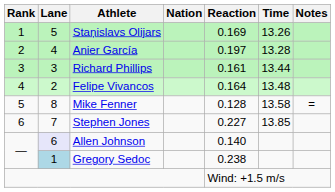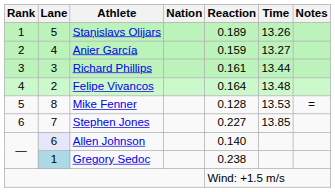Staņislavs Olijars | Reaction: 0.169 -> 0.189
Anier García | Reaction: 0.197 -> 0.159
Anier García | Time: 13.28 -> 13.27
Mike Fenner | Time: 13.58 -> 13.53
